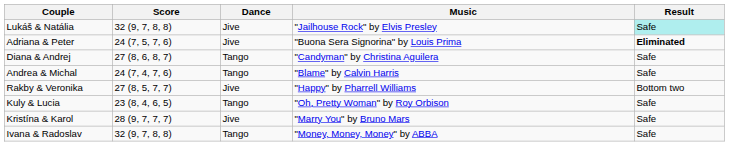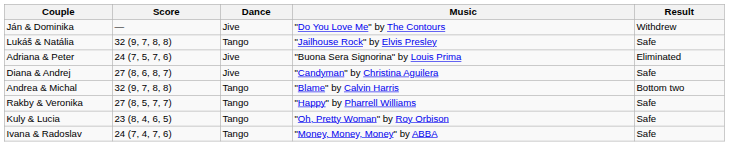+ row: Ján & Dominika | — | Jive | "Do You Love Me" by The Contours | Withdrew
Lukáš & Natália | Dance: Jive -> Tango
Lukáš & Natália | Result: paleturquoise background -> no background
Adriana & Peter | Result: bold -> normal
Diana & Andrej | Dance: Tango -> Jive
Andrea & Michal | Score: 24 (7, 4, 7, 6) -> 32 (9, 7, 8, 8)
Andrea & Michal | Result: Safe -> Bottom two
Rakby & Veronika | Dance: Jive -> Tango
Rakby & Veronika | Result: Bottom two -> Safe
- row: Kristína & Karol | 28 (9, 7, 7, 7) | Jive | "Marry You" by Bruno Mars | Safe
Ivana & Radoslav | Score: 32 (9, 7, 8, 8) -> 24 (7, 4, 7, 6)
